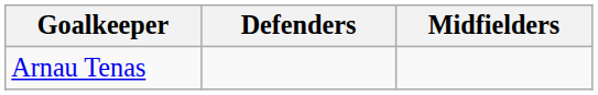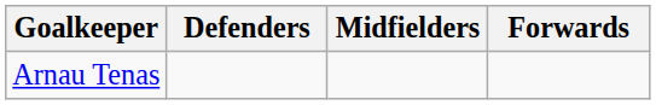+ column: Forwards
